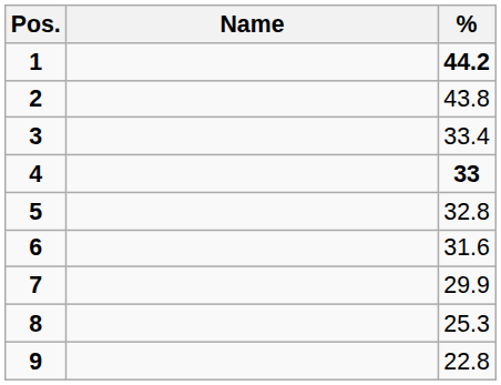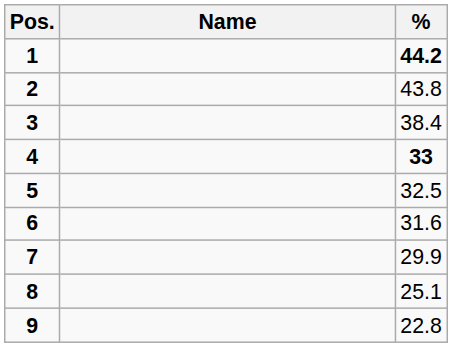3 | %: 33.4 -> 38.4
5 | %: 32.8 -> 32.5
8 | %: 25.3 -> 25.1
